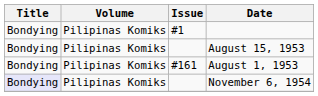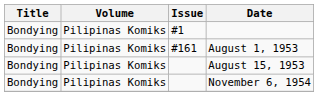rows swapped: August 1, 1953 <-> August 15, 1953
November 6, 1954 | Title: lavender background -> no background
